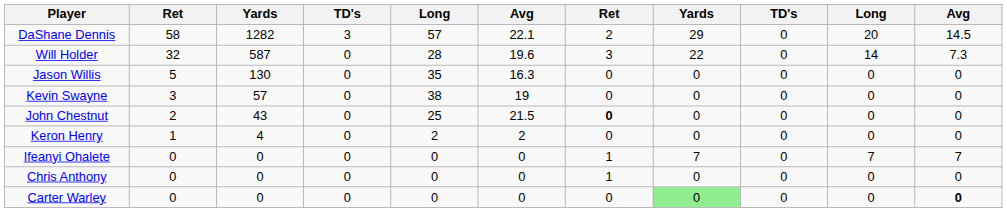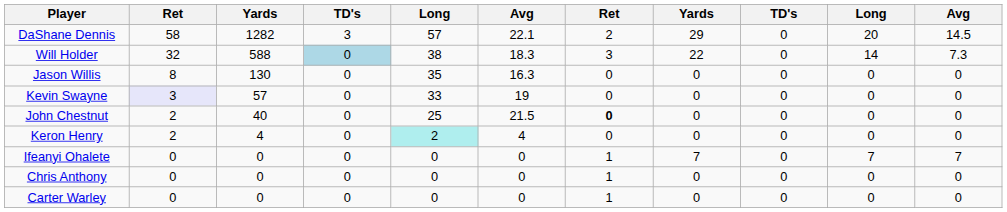Will Holder | column 3: 587 -> 588
Will Holder | column 4: no background -> lightblue background
Will Holder | column 5: 28 -> 38
Will Holder | column 6: 19.6 -> 18.3
Jason Willis | column 2: 5 -> 8
Kevin Swayne | column 2: no background -> lavender background
Kevin Swayne | column 5: 38 -> 33
John Chestnut | column 3: 43 -> 40
Keron Henry | column 2: 1 -> 2
Keron Henry | column 5: no background -> paleturquoise background
Keron Henry | column 6: 2 -> 4
Carter Warley | column 7: 0 -> 1
Carter Warley | column 8: lightgreen background -> no background
Carter Warley | column 11: bold -> normal
